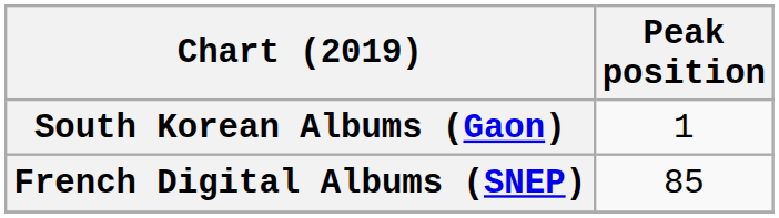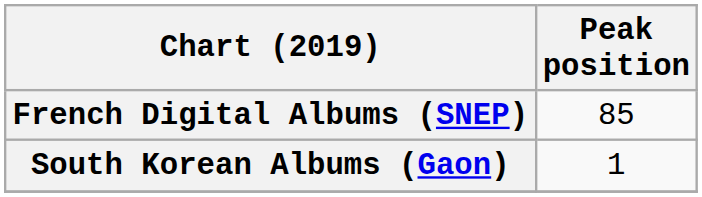rows swapped: French Digital Albums (SNEP) <-> South Korean Albums (Gaon)
